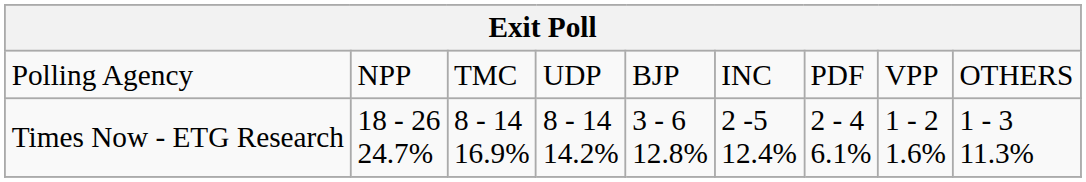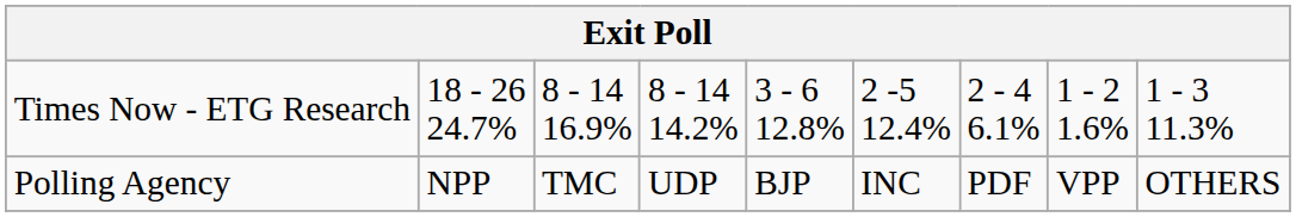rows swapped: Polling Agency <-> Times Now - ETG Research
